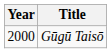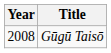Gūgū Taisō | Year: 2000 -> 2008
